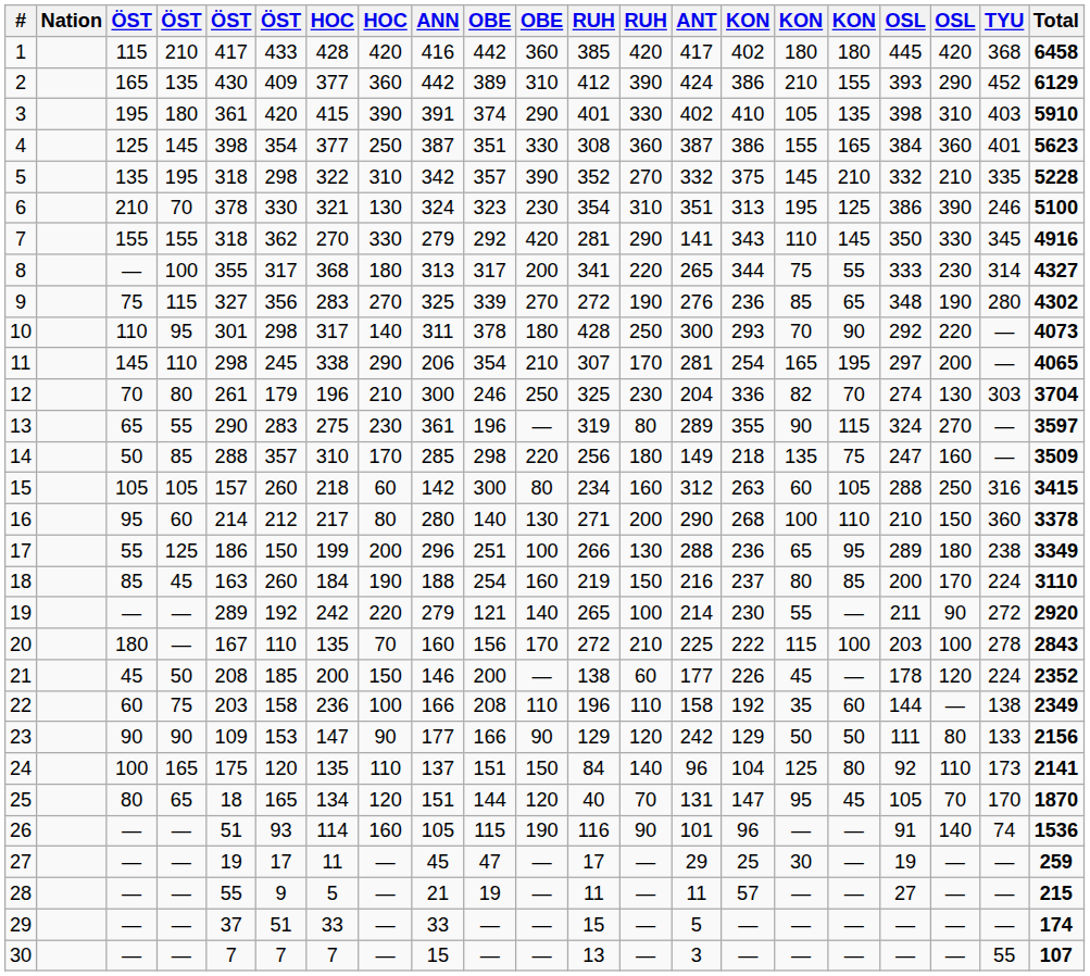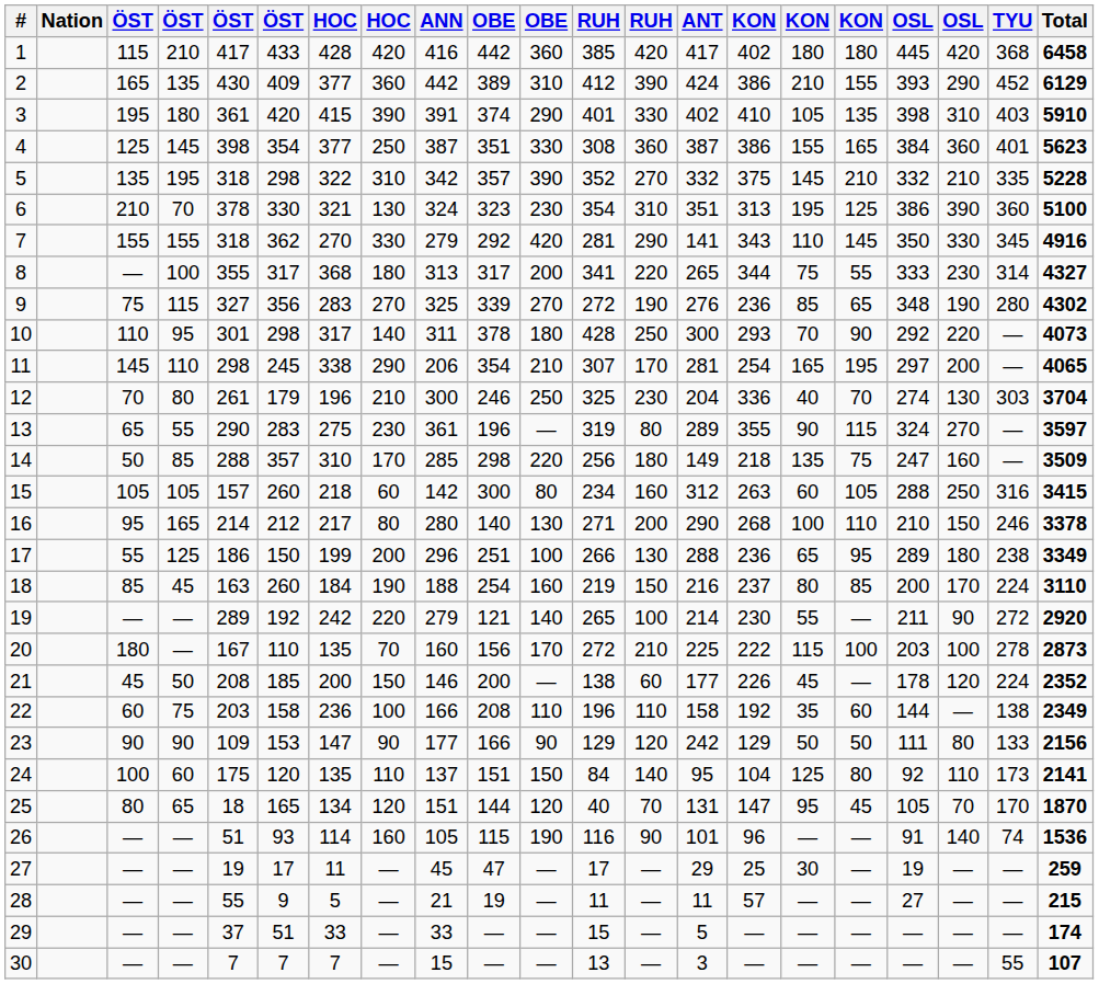6 | TYU: 246 -> 360
12 | column 16: 82 -> 40
16 | column 4: 60 -> 165
16 | TYU: 360 -> 246
20 | Total: 2843 -> 2873
24 | column 4: 165 -> 60
24 | ANT: 96 -> 95
